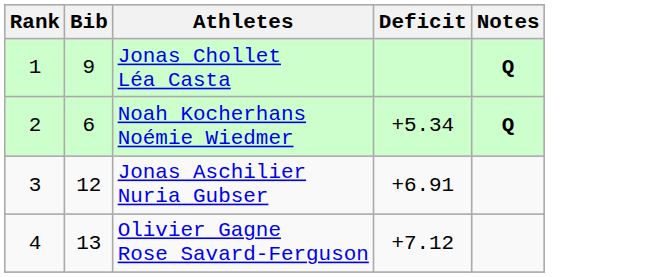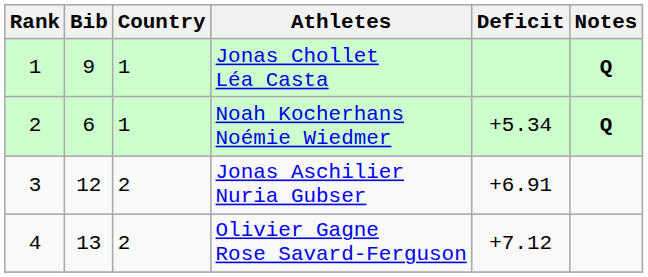+ column: Country | 1 | 1 | 2 | 2
